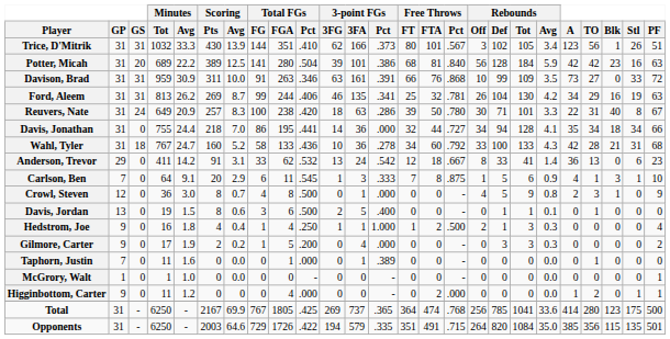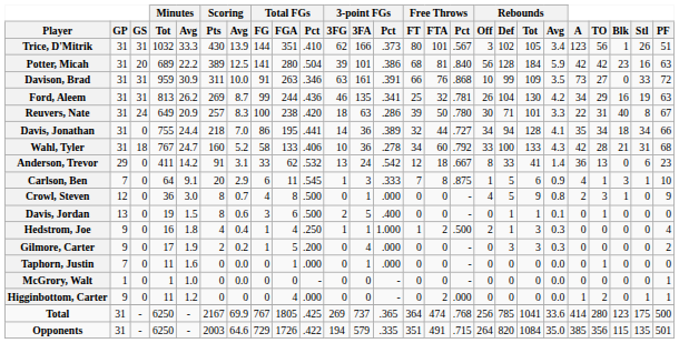Ford, Aleem | Total FGs / Pct: .406 -> .436
Davis, Jonathan | 3-point FGs / Pct: .000 -> .389
Wahl, Tyler | Total FGs / Pct: .436 -> .406
Taphorn, Justin | 3-point FGs / Pct: .389 -> .000
